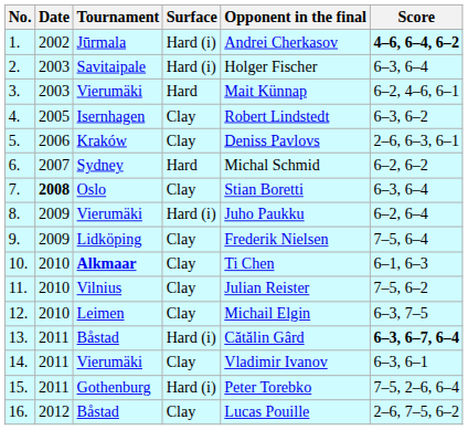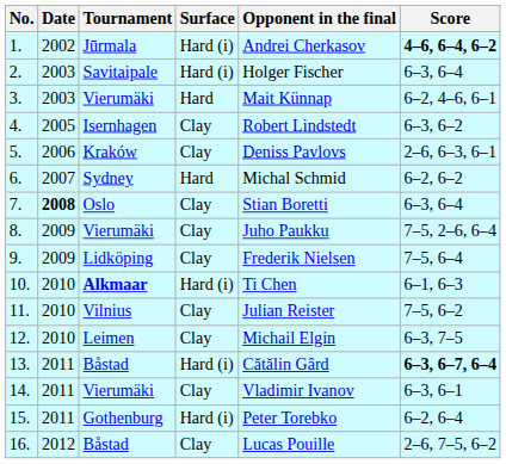8. | Surface: Hard (i) -> Clay
8. | Score: 6–2, 6–4 -> 7–5, 2–6, 6–4
10. | Surface: Clay -> Hard (i)
15. | Score: 7–5, 2–6, 6–4 -> 6–2, 6–4
